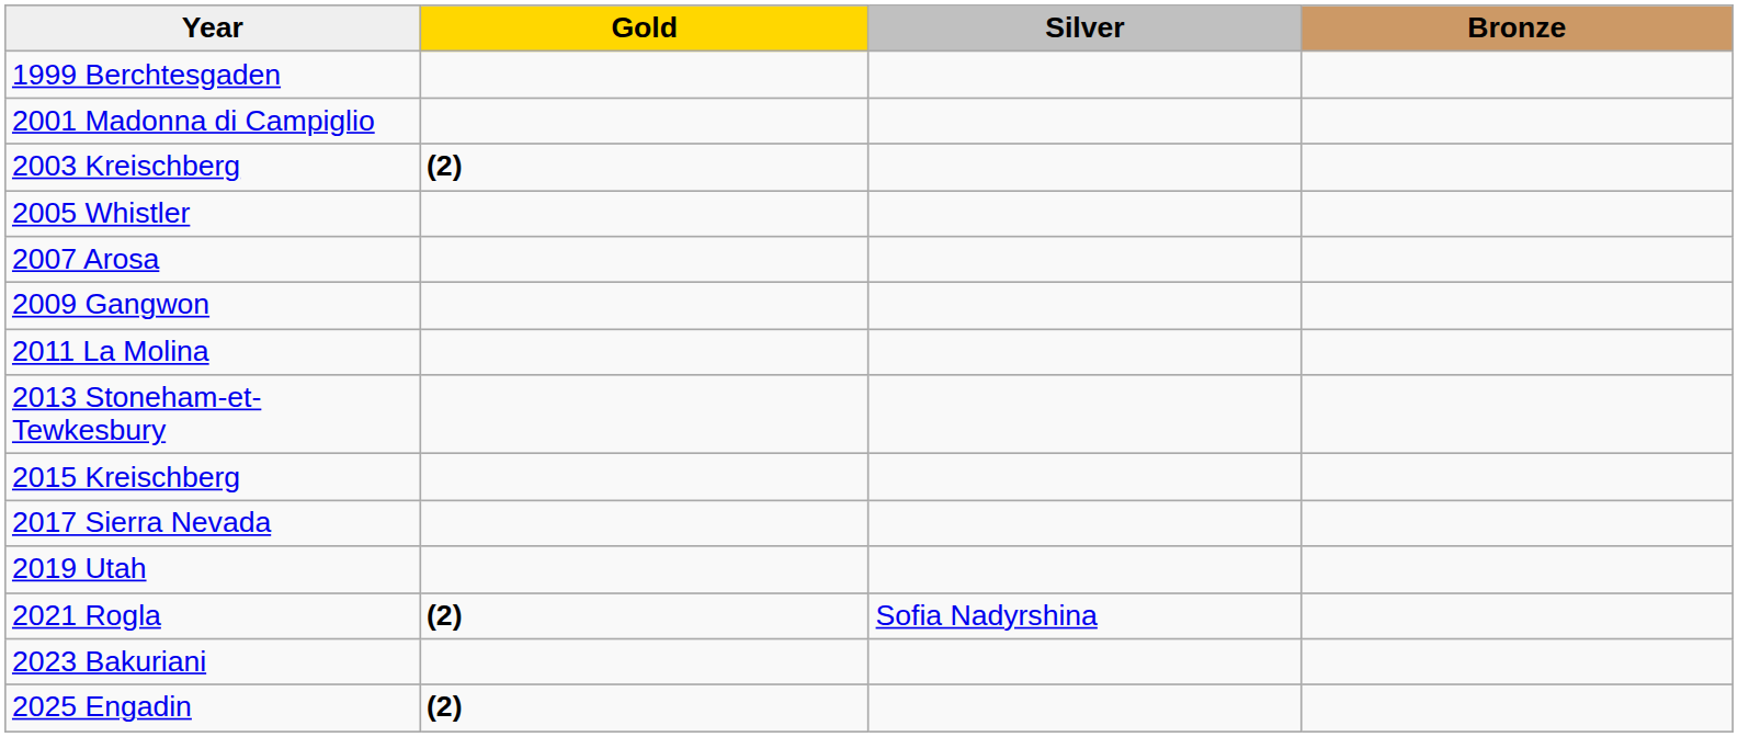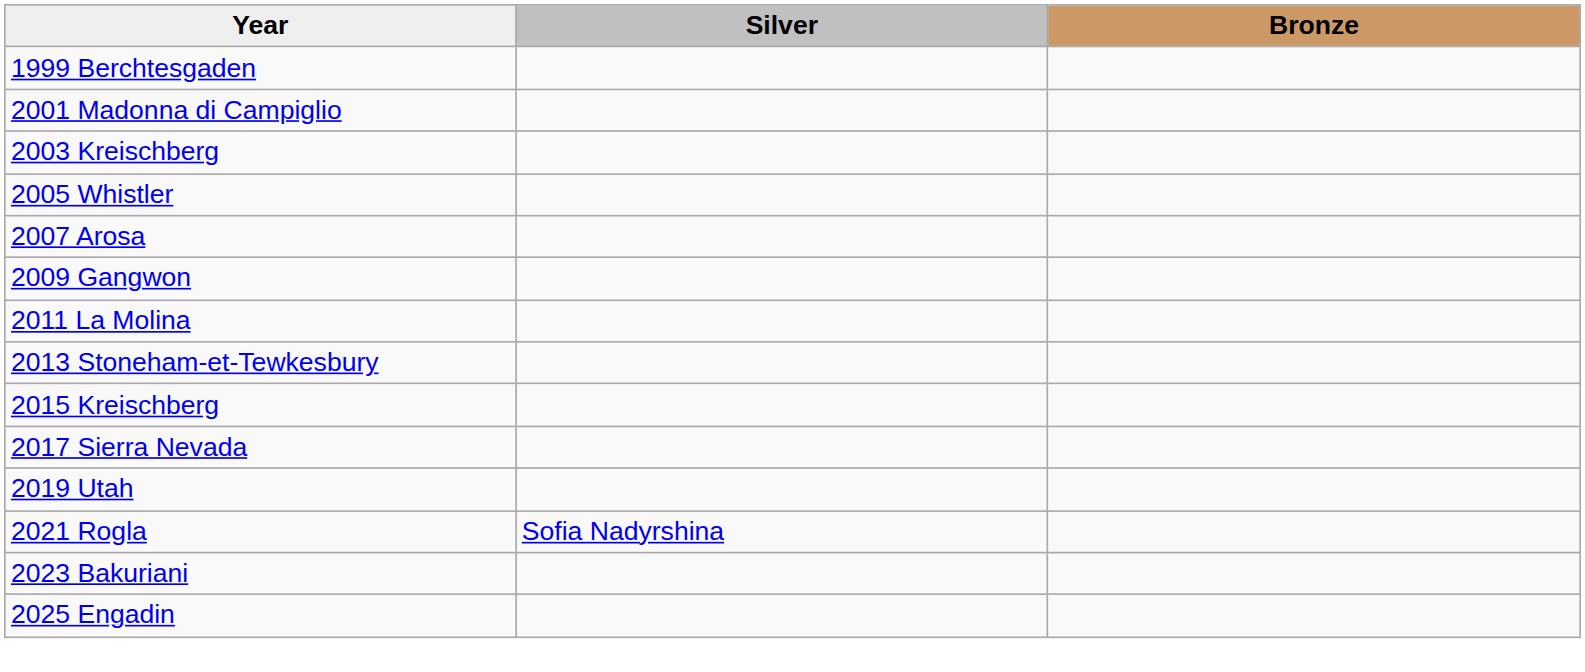- column: Gold | (2) | (2) | (2)
